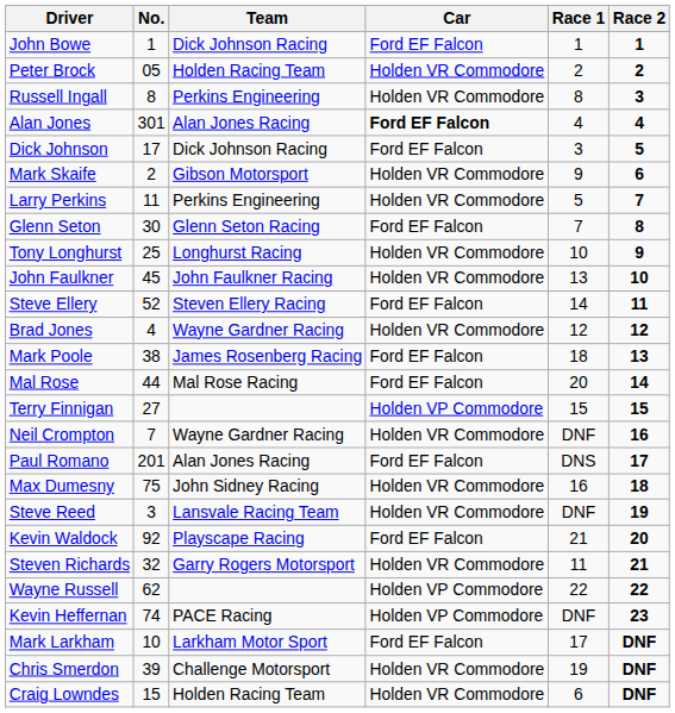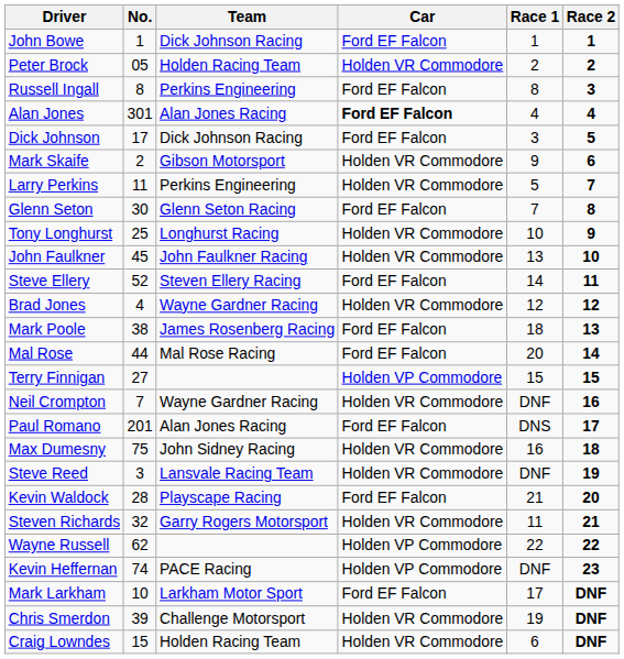Russell Ingall | Car: Holden VR Commodore -> Ford EF Falcon
Kevin Waldock | No.: 92 -> 28
